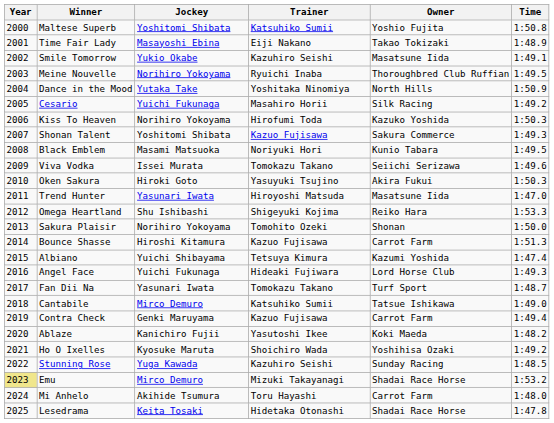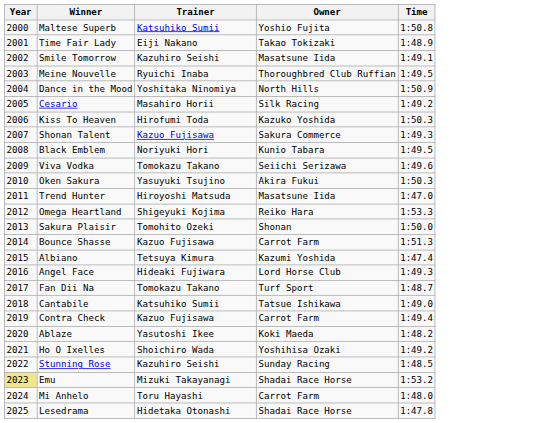- column: Jockey | Yoshitomi Shibata | Masayoshi Ebina | Yukio Okabe | Norihiro Yokoyama | Yutaka Take | Yuichi Fukunaga | Norihiro Yokoyama | Yoshitomi Shibata | Masami Matsuoka | Issei Murata | Hiroki Goto | Yasunari Iwata | Shu Ishibashi | Norihiro Yokoyama | Hiroshi Kitamura | Yuichi Shibayama | Yuichi Fukunaga | Yasunari Iwata | Mirco Demuro | Genki Maruyama | Kanichiro Fujii | Kyosuke Maruta | Yuga Kawada | Mirco Demuro | Akihide Tsumura | Keita Tosaki
